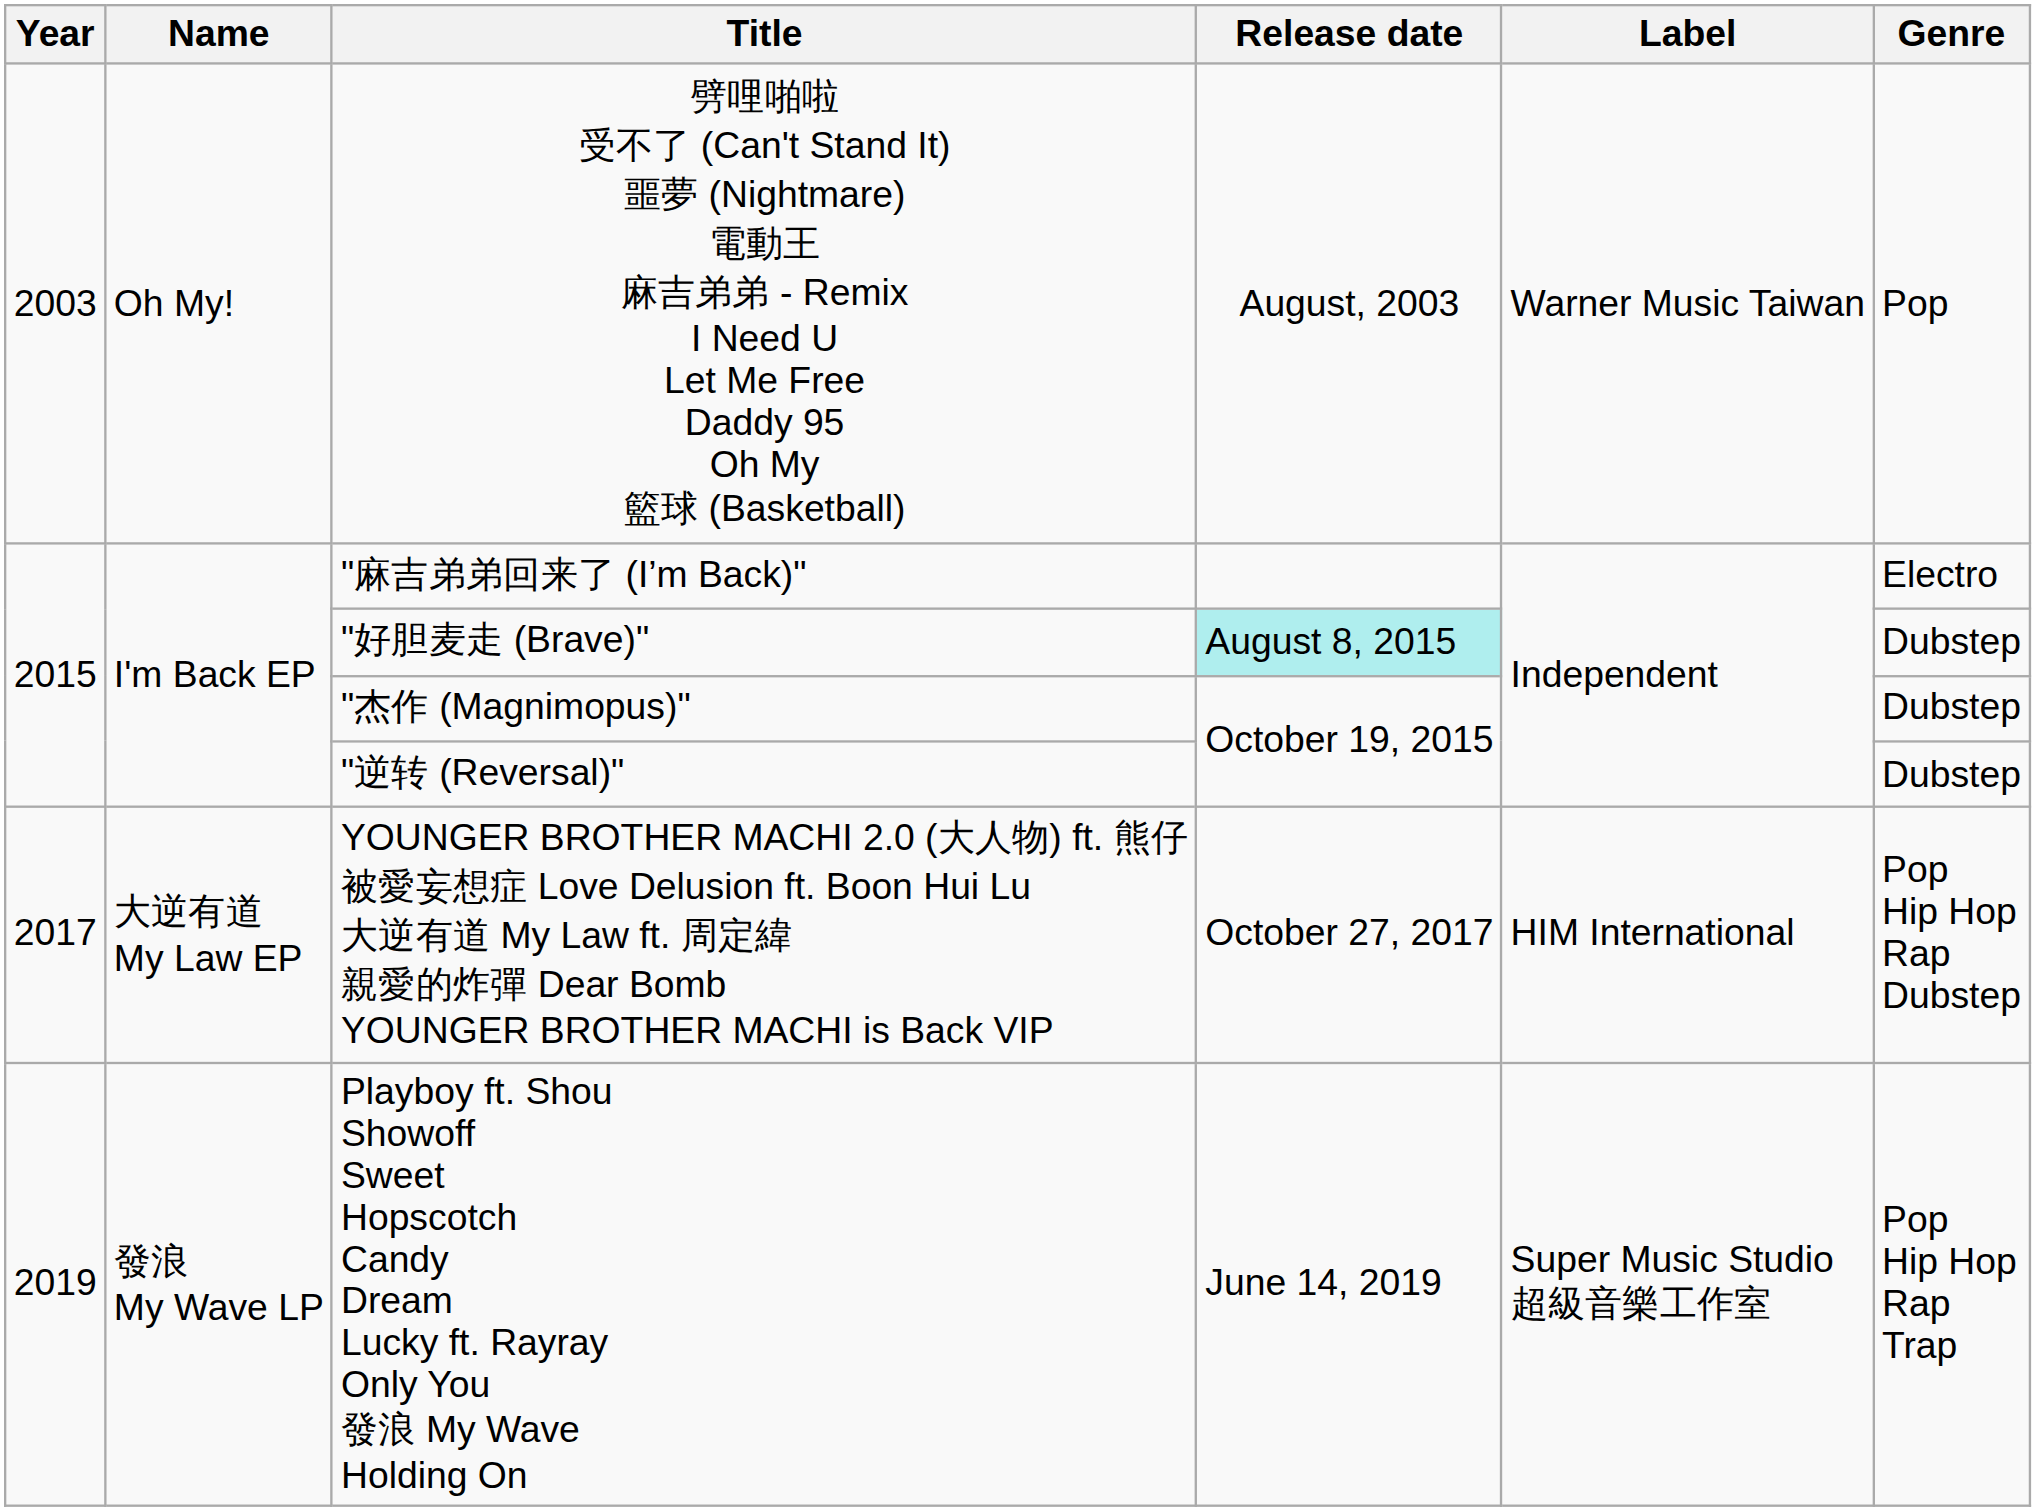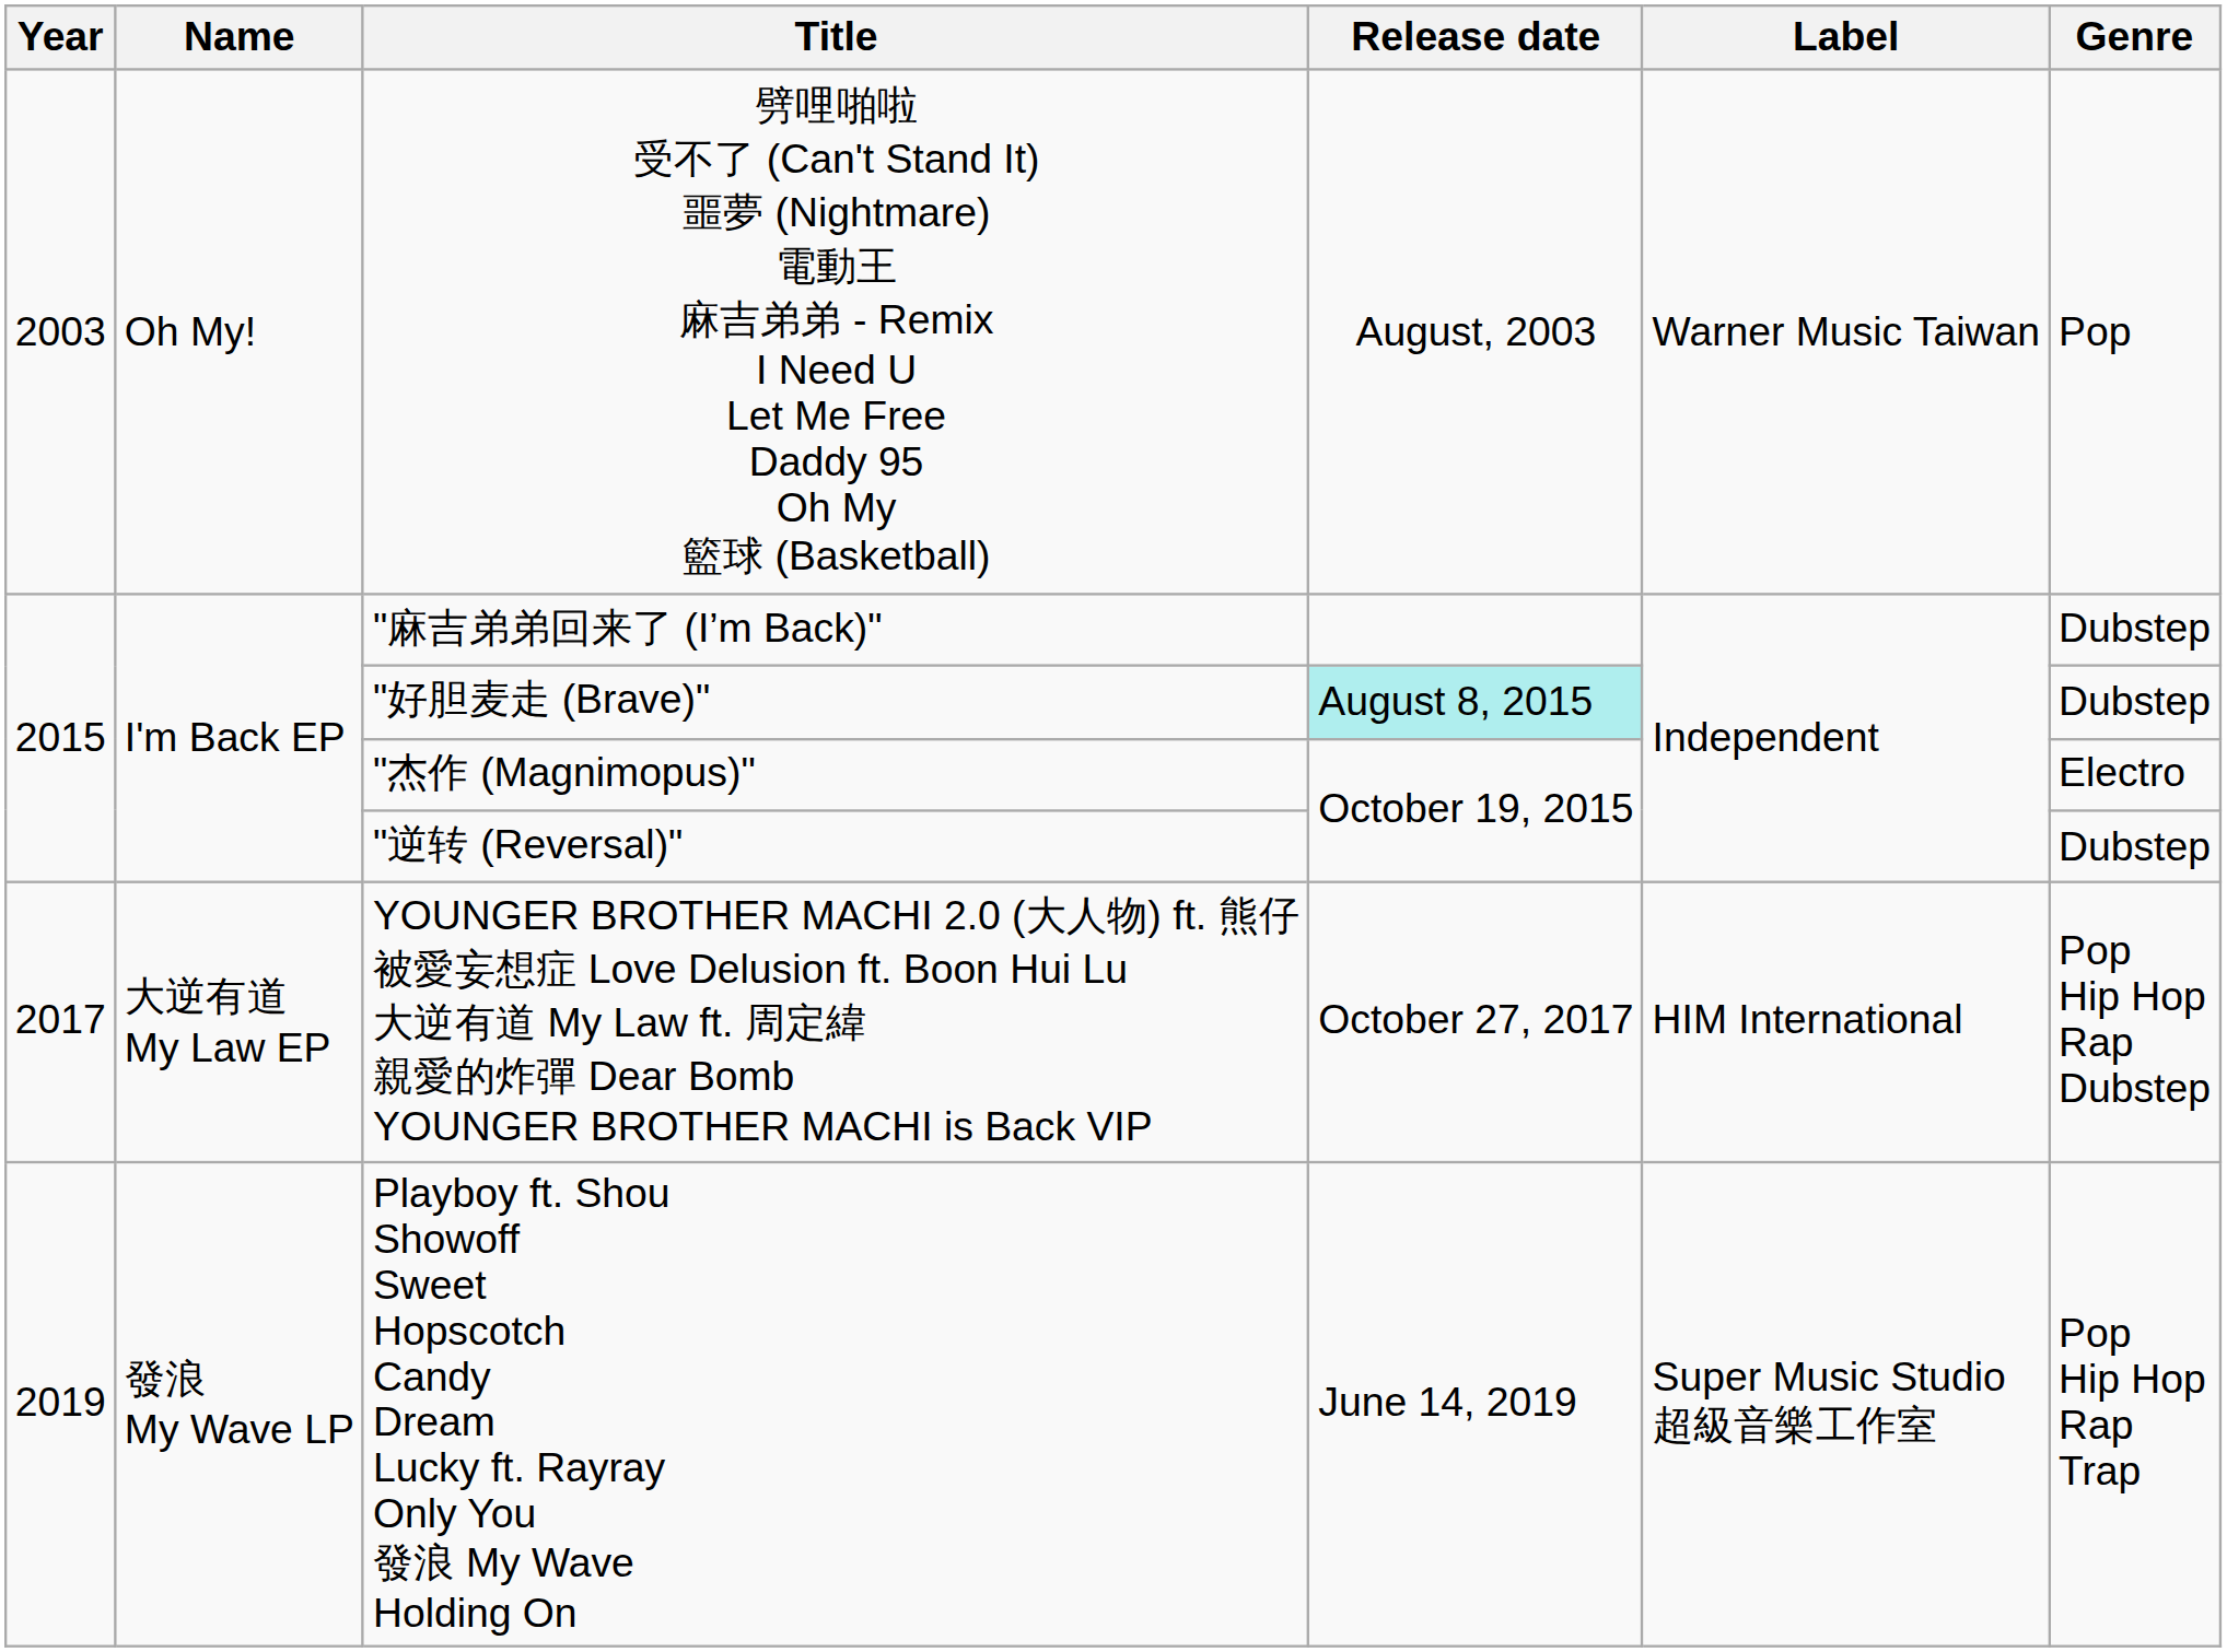"麻吉弟弟回来了 (I’m Back)" | Genre: Electro -> Dubstep
"杰作 (Magnimopus)" | Genre: Dubstep -> Electro
